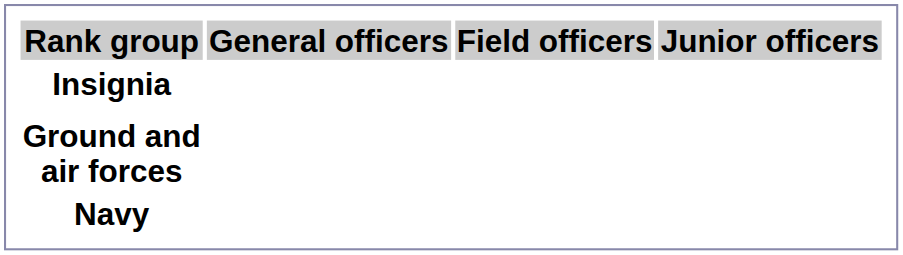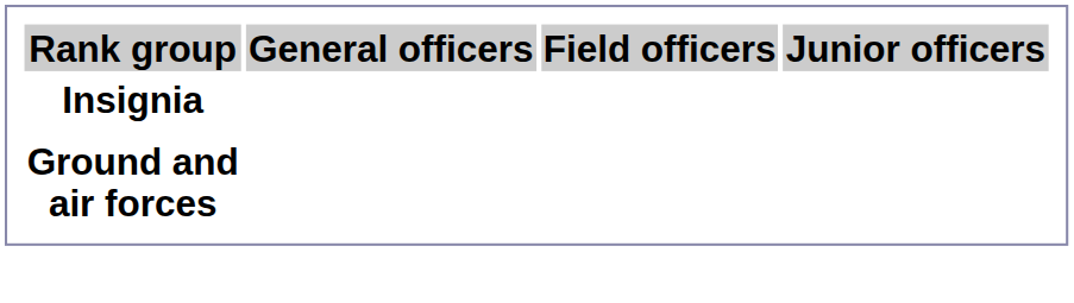- row: Navy
